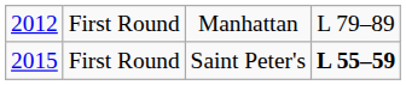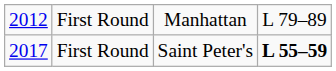First Round / Saint Peter's | column 1: 2015 -> 2017
